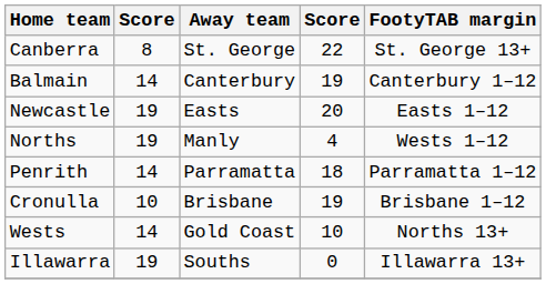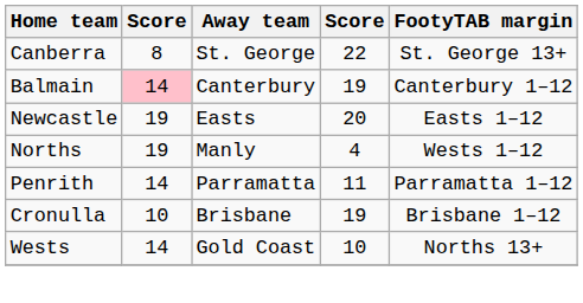Balmain | column 2: no background -> pink background
Penrith | column 4: 18 -> 11
- row: Illawarra | 19 | Souths | 0 | Illawarra 13+
